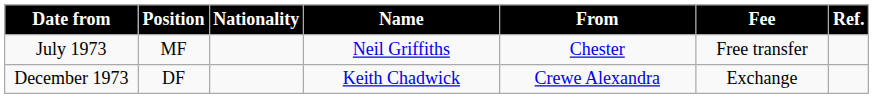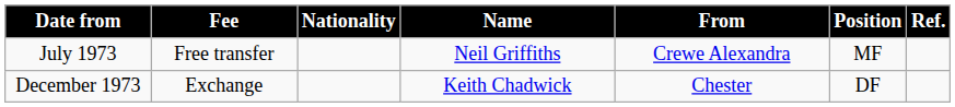columns swapped: Position <-> Fee
July 1973 | From: Chester -> Crewe Alexandra
December 1973 | From: Crewe Alexandra -> Chester
